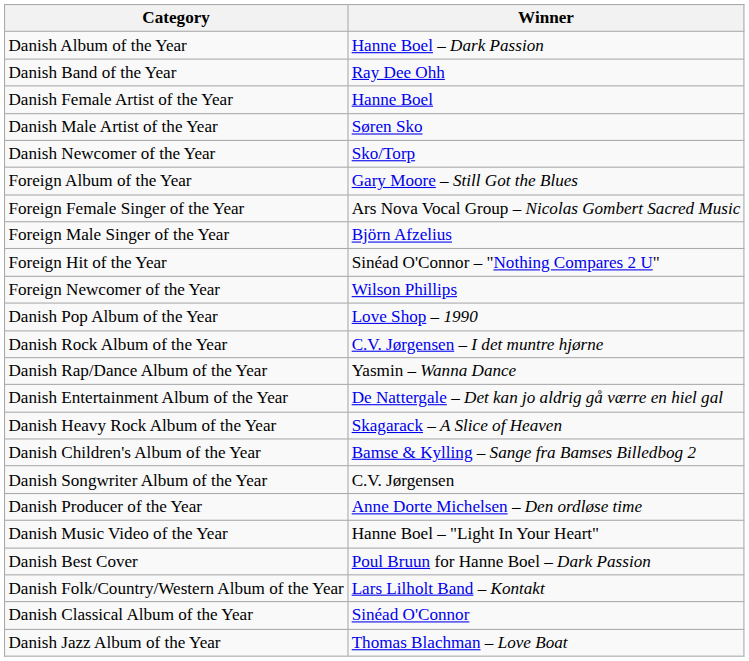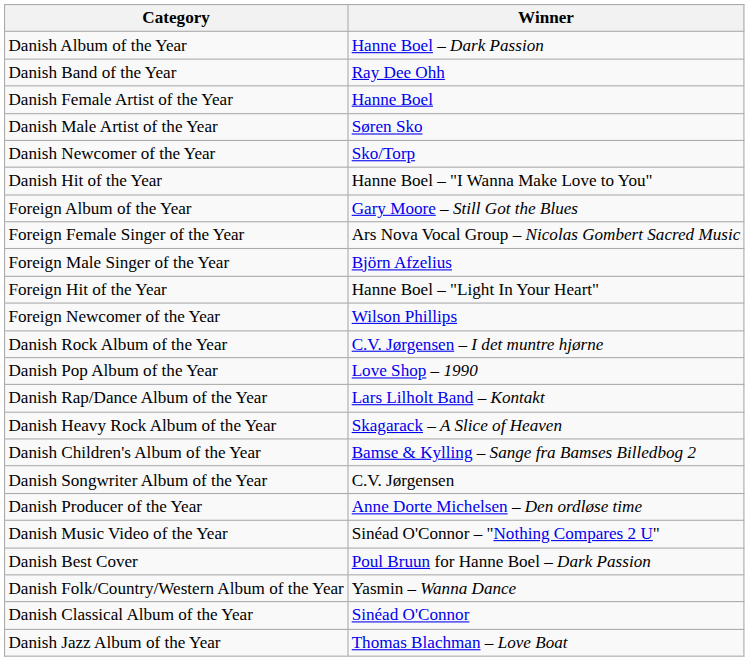+ row: Danish Hit of the Year | Hanne Boel – "I Wanna Make Love to You"
Foreign Hit of the Year | Winner: Sinéad O'Connor – "Nothing Compares 2 U" -> Hanne Boel – "Light In Your Heart"
rows swapped: Danish Rock Album of the Year <-> Danish Pop Album of the Year
Danish Rap/Dance Album of the Year | Winner: Yasmin – Wanna Dance -> Lars Lilholt Band – Kontakt
- row: Danish Entertainment Album of the Year | De Nattergale – Det kan jo aldrig gå værre en hiel gal
Danish Music Video of the Year | Winner: Hanne Boel – "Light In Your Heart" -> Sinéad O'Connor – "Nothing Compares 2 U"
Danish Folk/Country/Western Album of the Year | Winner: Lars Lilholt Band – Kontakt -> Yasmin – Wanna Dance
